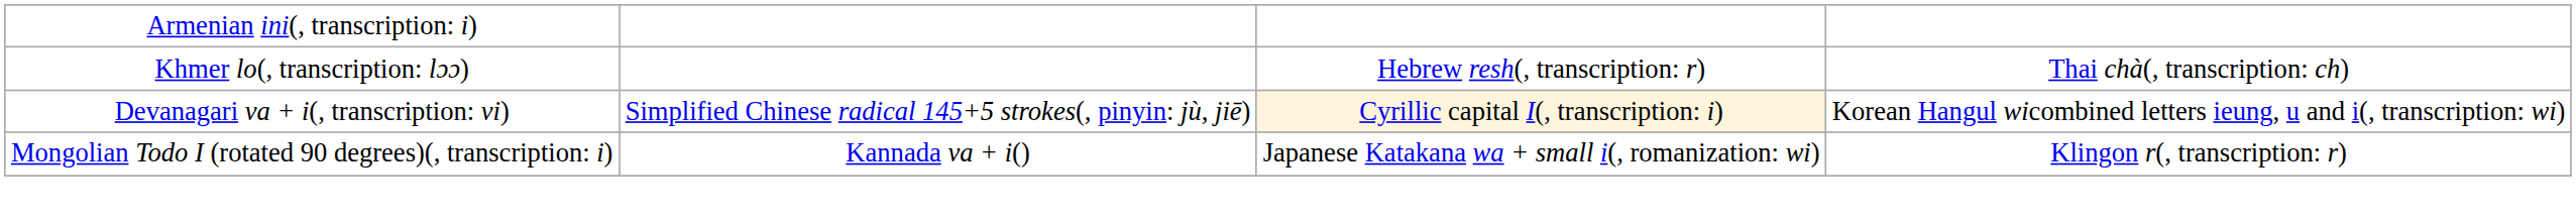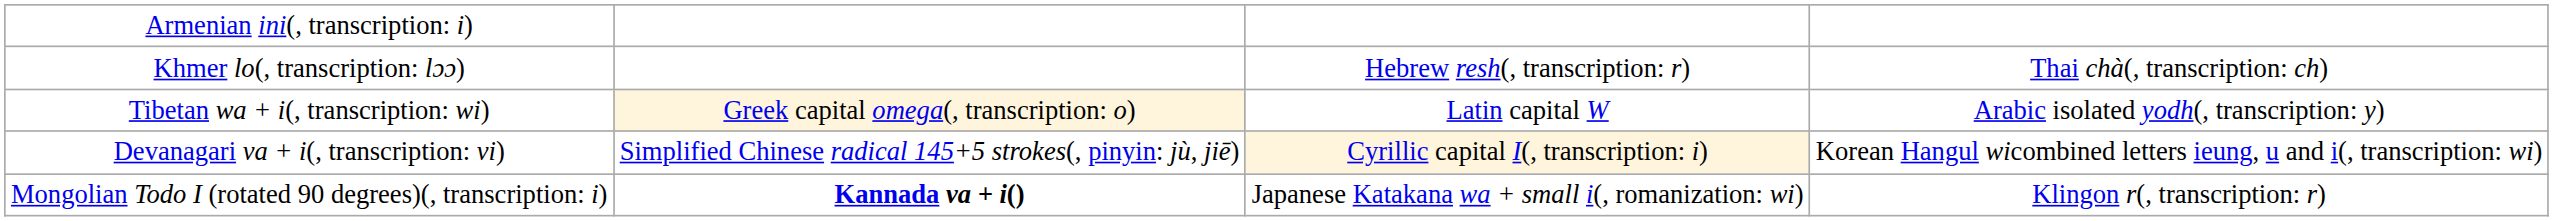+ row: Tibetan wa + i(, transcription: wi) | Greek capital omega(, transcription: o) | Latin capital W | Arabic isolated yodh(, transcription: y)
Mongolian Todo I (rotated 90 degrees)(, transcription: i) | column 2: normal -> bold
